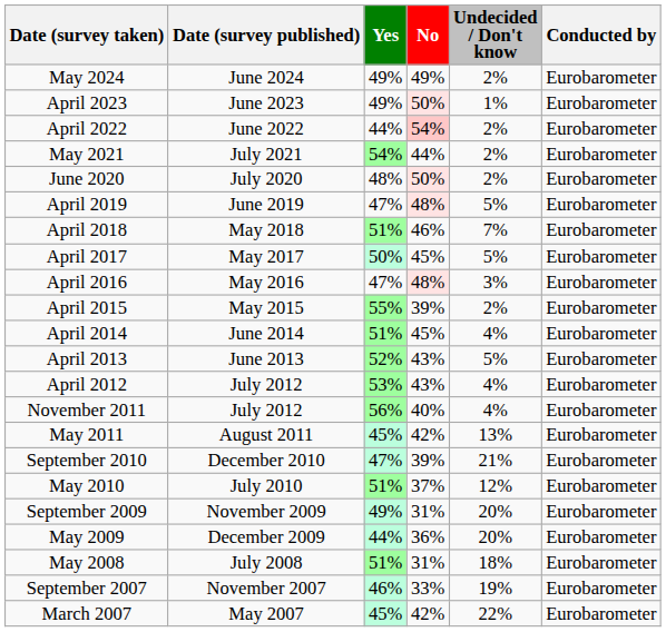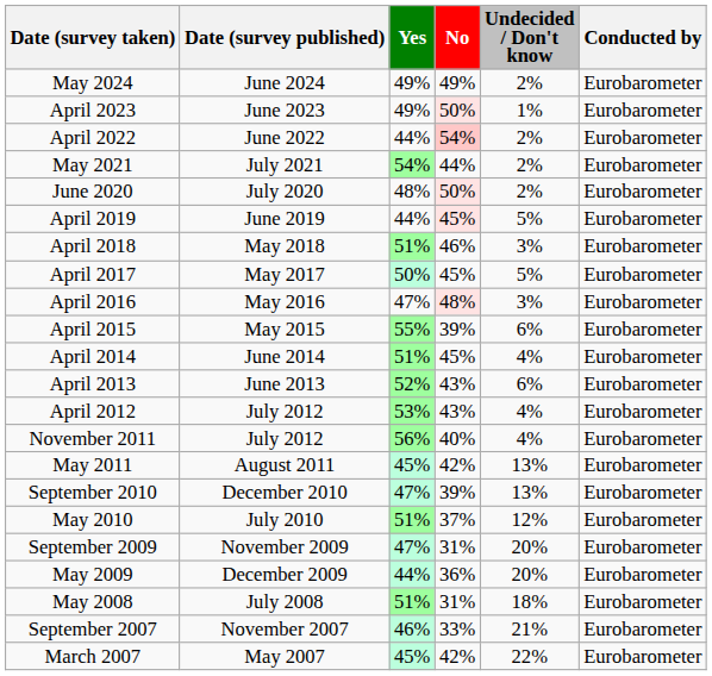April 2019 | Yes: 47% -> 44%
April 2019 | No: 48% -> 45%
April 2018 | Undecided / Don't know: 7% -> 3%
April 2015 | Undecided / Don't know: 2% -> 6%
April 2013 | Undecided / Don't know: 5% -> 6%
September 2010 | Undecided / Don't know: 21% -> 13%
September 2009 | Yes: 49% -> 47%
September 2007 | Undecided / Don't know: 19% -> 21%
